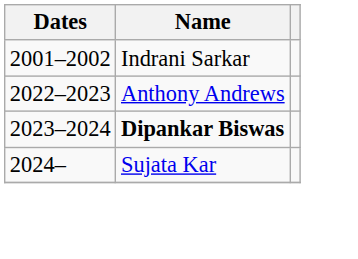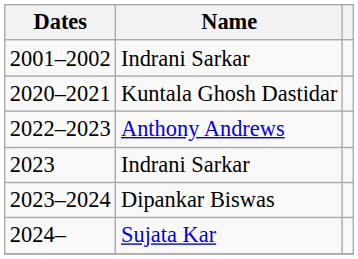+ row: 2020–2021 | Kuntala Ghosh Dastidar
+ row: 2023 | Indrani Sarkar
2023–2024 | Name: bold -> normal
